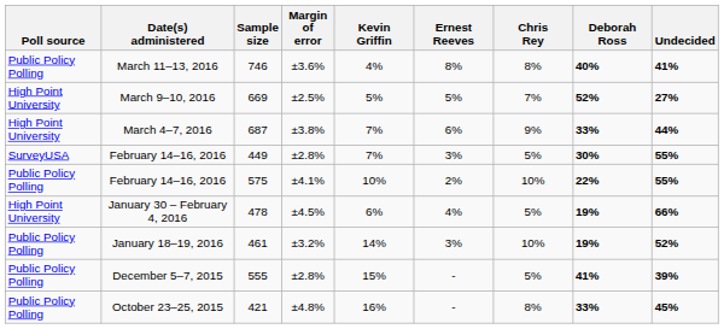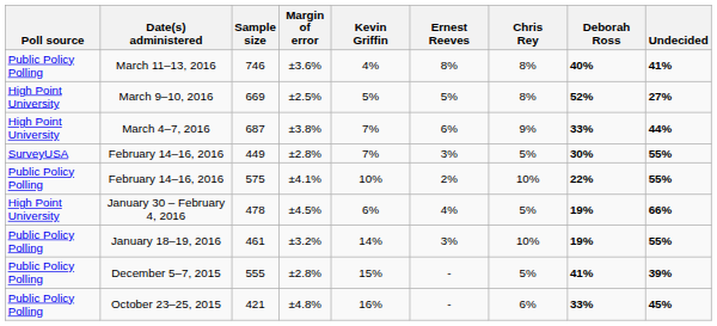669 | Chris Rey: 7% -> 8%
461 | Undecided: 52% -> 55%
421 | Chris Rey: 8% -> 6%
